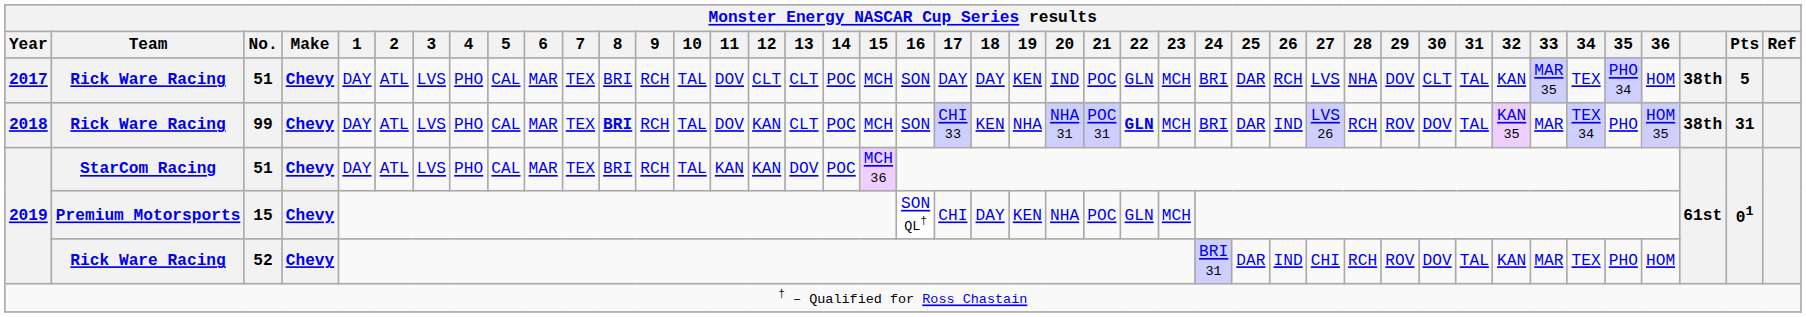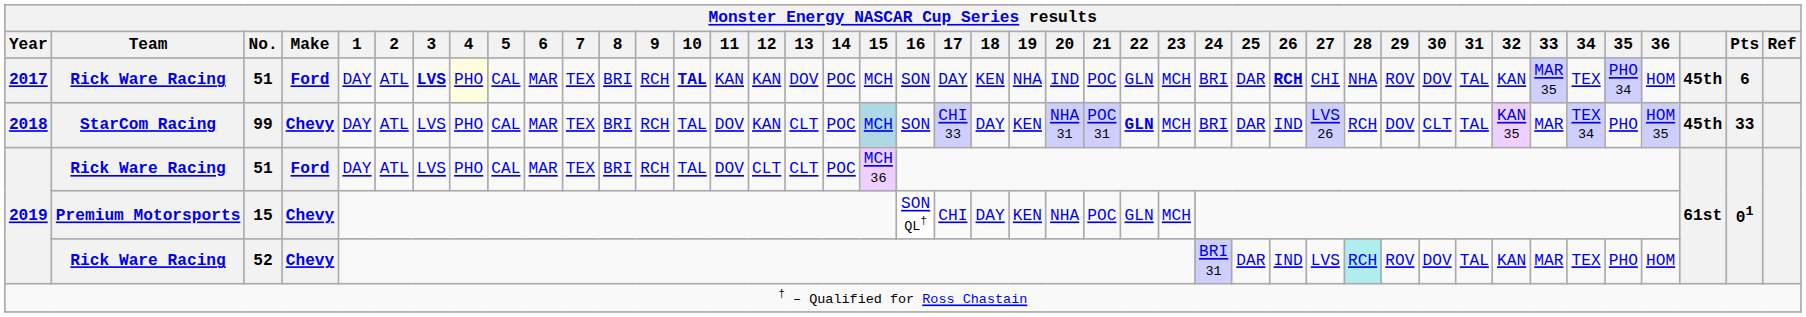2017 / 51 | Make: Chevy -> Ford
2017 / 51 | 3: normal -> bold
2017 / 51 | 4: no background -> lightyellow background
2017 / 51 | 10: normal -> bold
2017 / 51 | 11: DOV -> KAN
2017 / 51 | 12: CLT -> KAN
2017 / 51 | 13: CLT -> DOV
2017 / 51 | 18: DAY -> KEN
2017 / 51 | 19: KEN -> NHA
2017 / 51 | 26: normal -> bold
2017 / 51 | 27: LVS -> CHI
2017 / 51 | 29: DOV -> ROV
2017 / 51 | 30: CLT -> DOV
2017 / 51 | column 41: 38th -> 45th
2017 / 51 | Pts: 5 -> 6
99 | Team: Rick Ware Racing -> StarCom Racing
99 | 8: bold -> normal
99 | 15: no background -> lightblue background
99 | 18: KEN -> DAY
99 | 19: NHA -> KEN
99 | 29: ROV -> DOV
99 | 30: DOV -> CLT
99 | column 41: 38th -> 45th
99 | Pts: 31 -> 33
2019 / 51 | Team: StarCom Racing -> Rick Ware Racing
2019 / 51 | Make: Chevy -> Ford
2019 / 51 | 11: KAN -> DOV
2019 / 51 | 12: KAN -> CLT
2019 / 51 | 13: DOV -> CLT
52 | 27: CHI -> LVS
52 | 28: no background -> paleturquoise background
